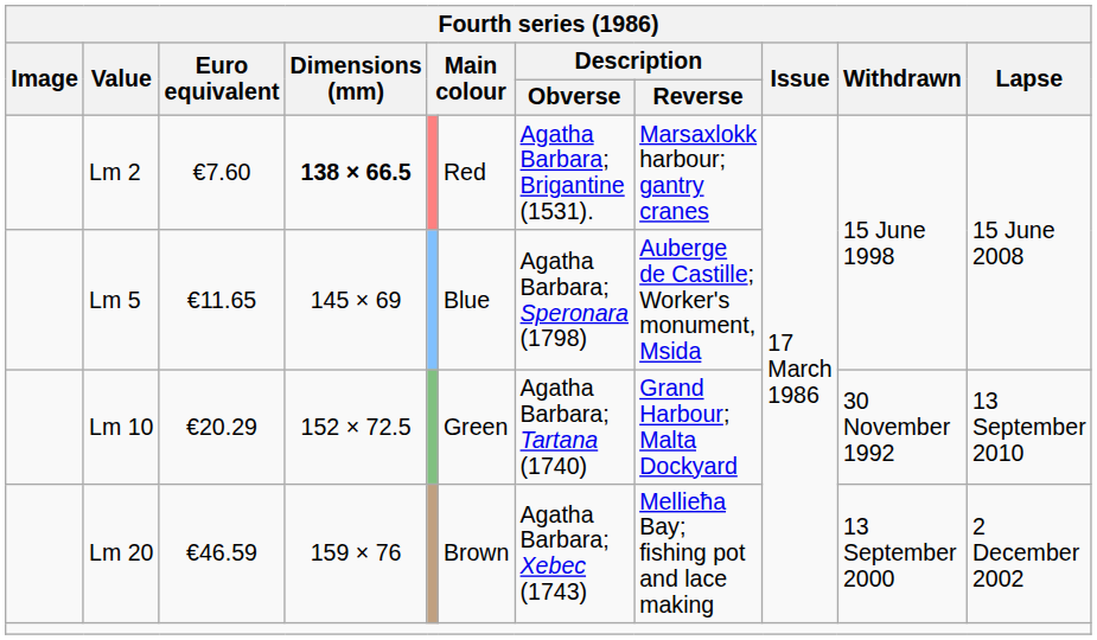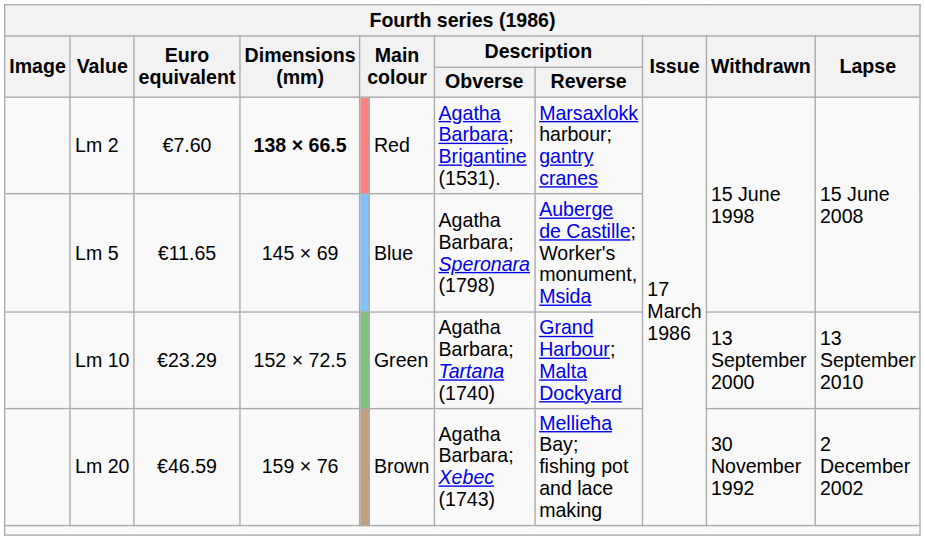Lm 10 | Euro equivalent: €20.29 -> €23.29
Lm 10 | Withdrawn: 30 November 1992 -> 13 September 2000
Lm 20 | Withdrawn: 13 September 2000 -> 30 November 1992
